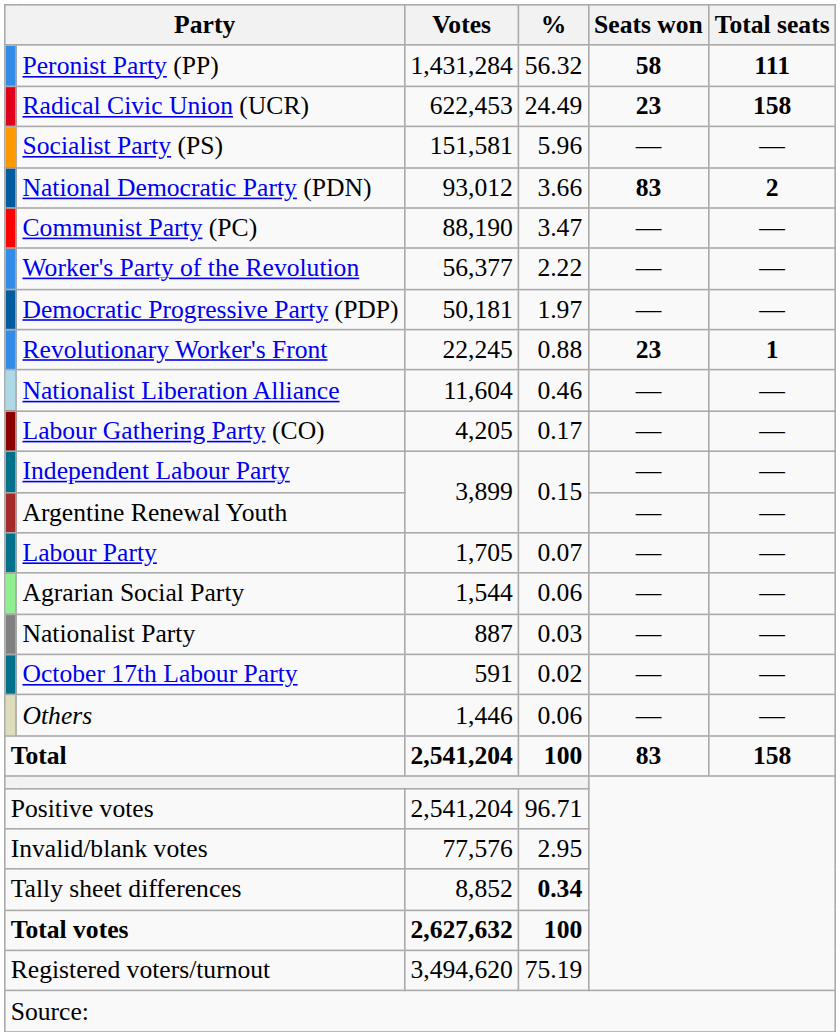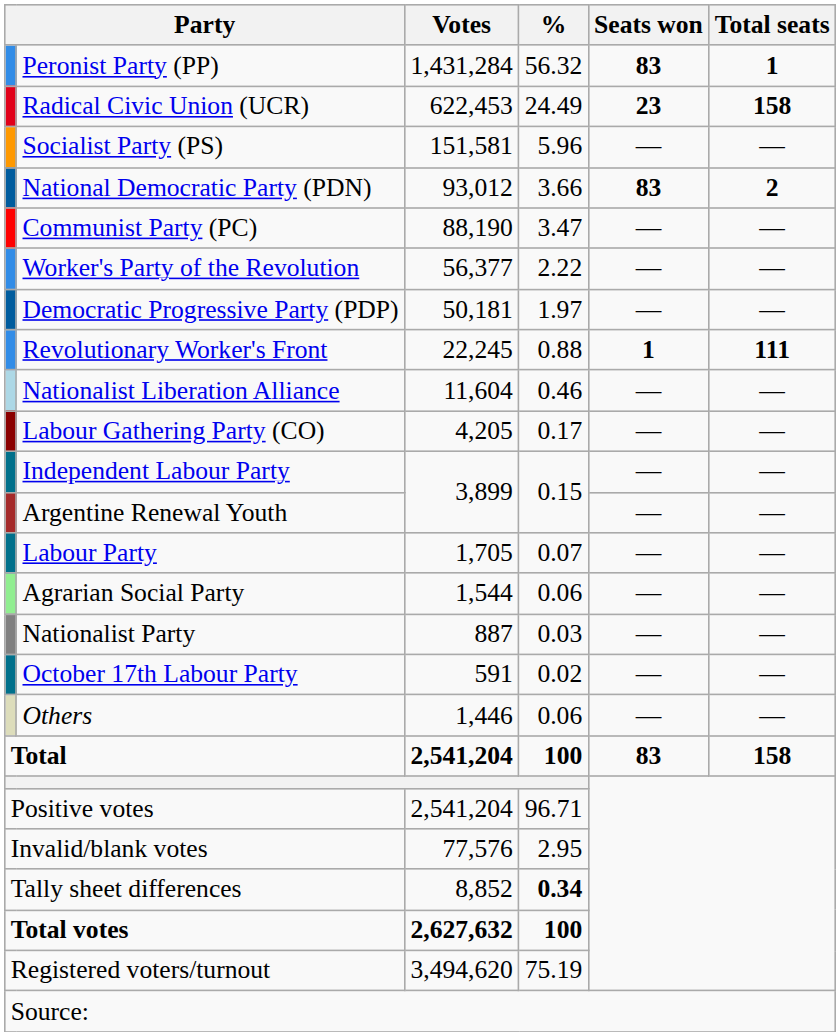Peronist Party (PP) | Seats won: 58 -> 83
Peronist Party (PP) | Total seats: 111 -> 1
Revolutionary Worker's Front | Seats won: 23 -> 1
Revolutionary Worker's Front | Total seats: 1 -> 111
